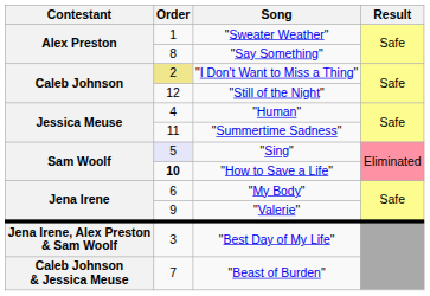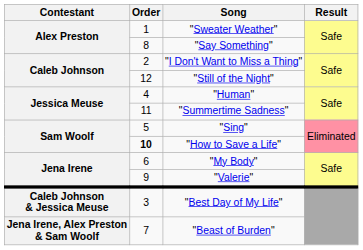"I Don't Want to Miss a Thing" | Order: khaki background -> no background
"Sing" | Order: lavender background -> no background
"Best Day of My Life" | Contestant: Jena Irene, Alex Preston & Sam Woolf -> Caleb Johnson & Jessica Meuse
"Beast of Burden" | Contestant: Caleb Johnson & Jessica Meuse -> Jena Irene, Alex Preston & Sam Woolf
